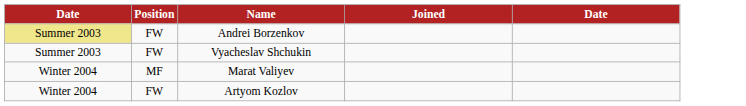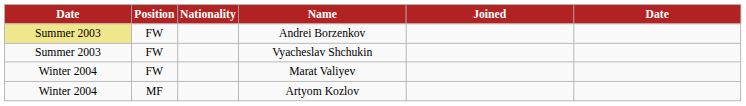+ column: Nationality
Marat Valiyev | Position: MF -> FW
Artyom Kozlov | Position: FW -> MF
